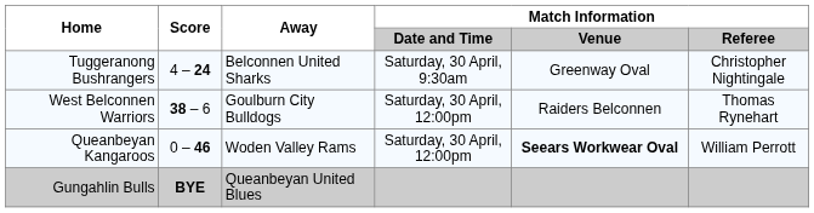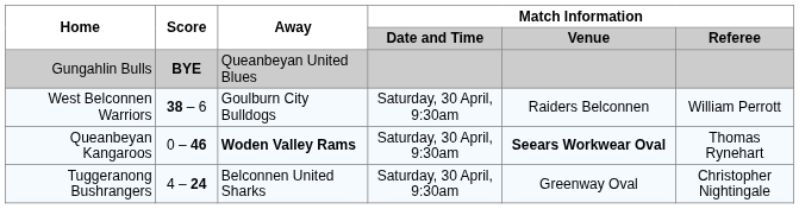rows swapped: Tuggeranong Bushrangers <-> Gungahlin Bulls
West Belconnen Warriors | Match Information / Date and Time: Saturday, 30 April, 12:00pm -> Saturday, 30 April, 9:30am
West Belconnen Warriors | Match Information / Referee: Thomas Rynehart -> William Perrott
Queanbeyan Kangaroos | Away: normal -> bold
Queanbeyan Kangaroos | Match Information / Date and Time: Saturday, 30 April, 12:00pm -> Saturday, 30 April, 9:30am
Queanbeyan Kangaroos | Match Information / Referee: William Perrott -> Thomas Rynehart
